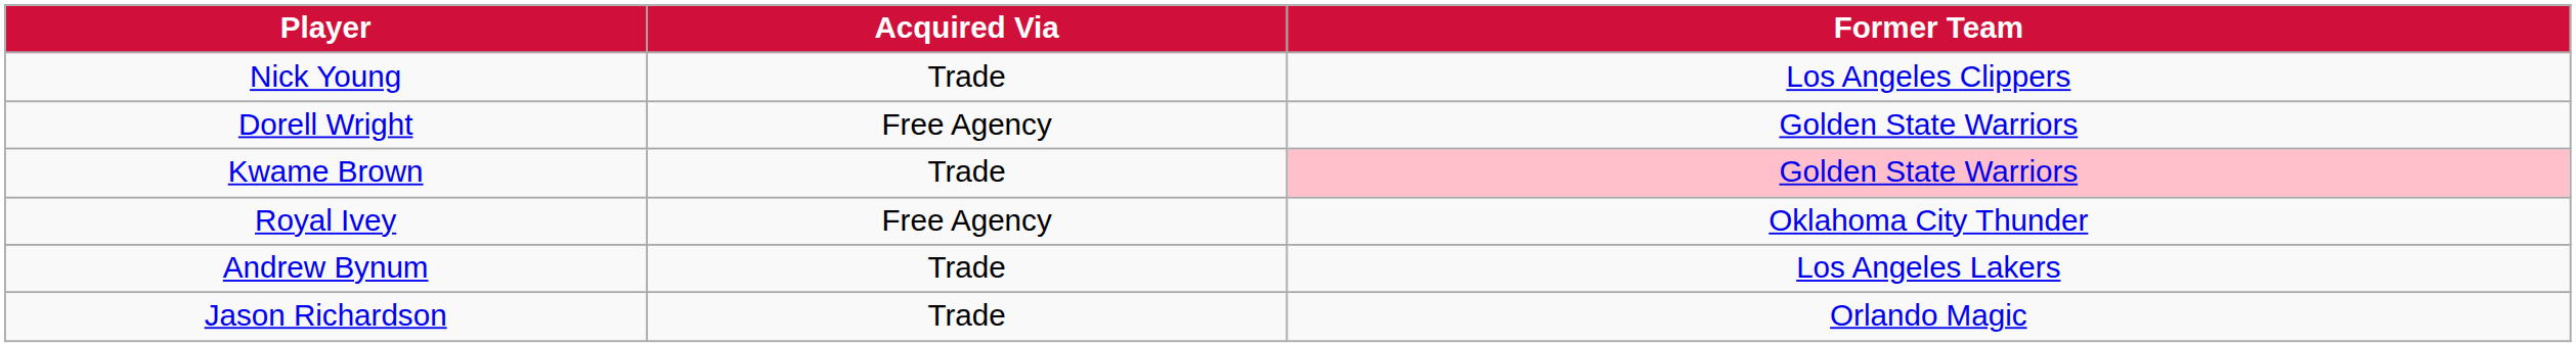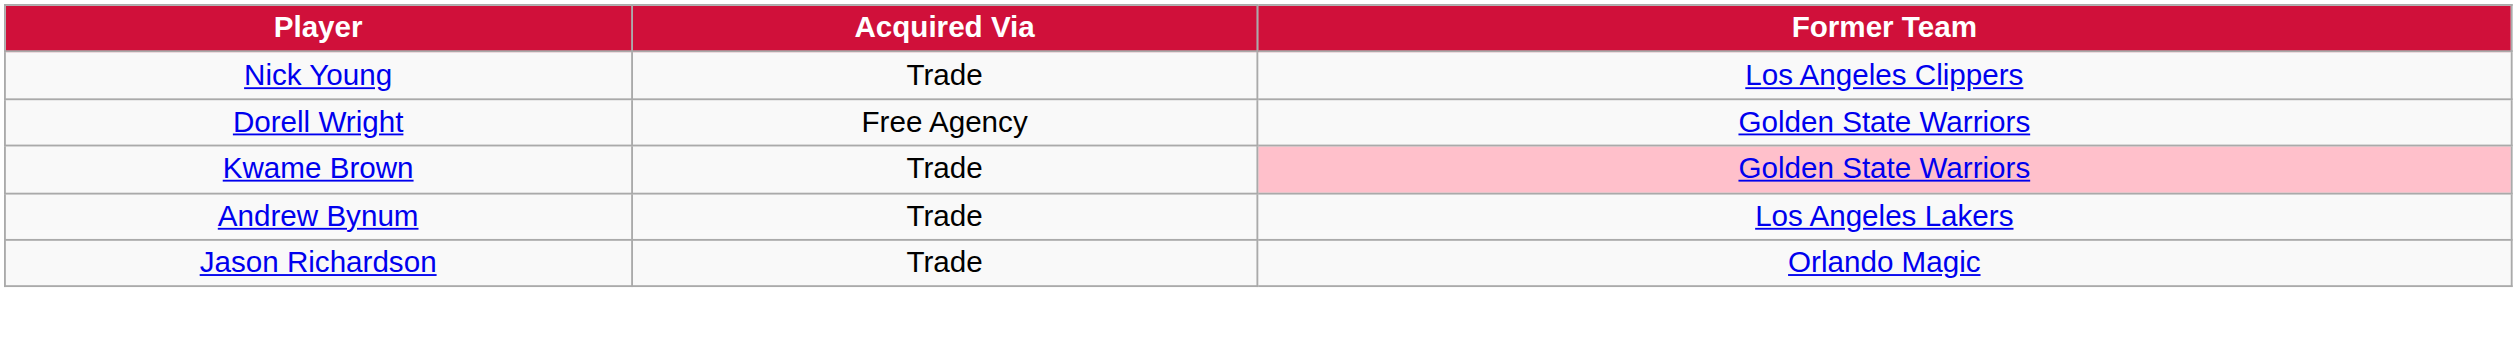- row: Royal Ivey | Free Agency | Oklahoma City Thunder
